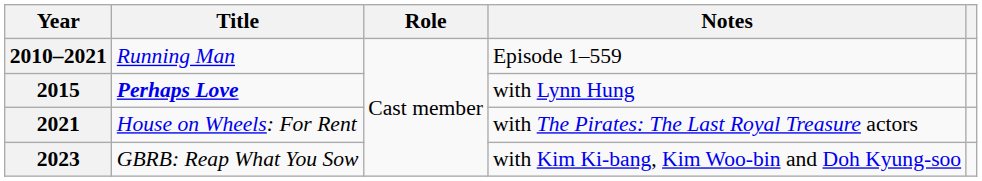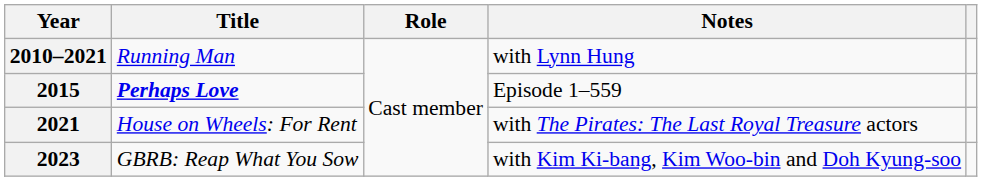2010–2021 | Notes: Episode 1–559 -> with Lynn Hung
2015 | Notes: with Lynn Hung -> Episode 1–559
